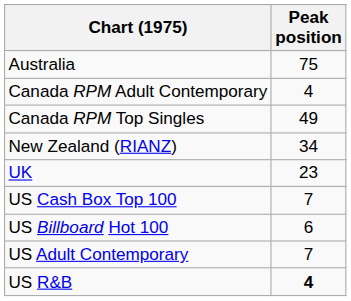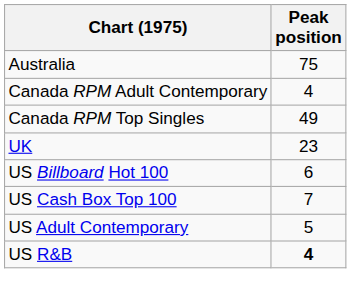- row: New Zealand (RIANZ) | 34
rows swapped: US Billboard Hot 100 <-> US Cash Box Top 100
US Adult Contemporary | Peak position: 7 -> 5
